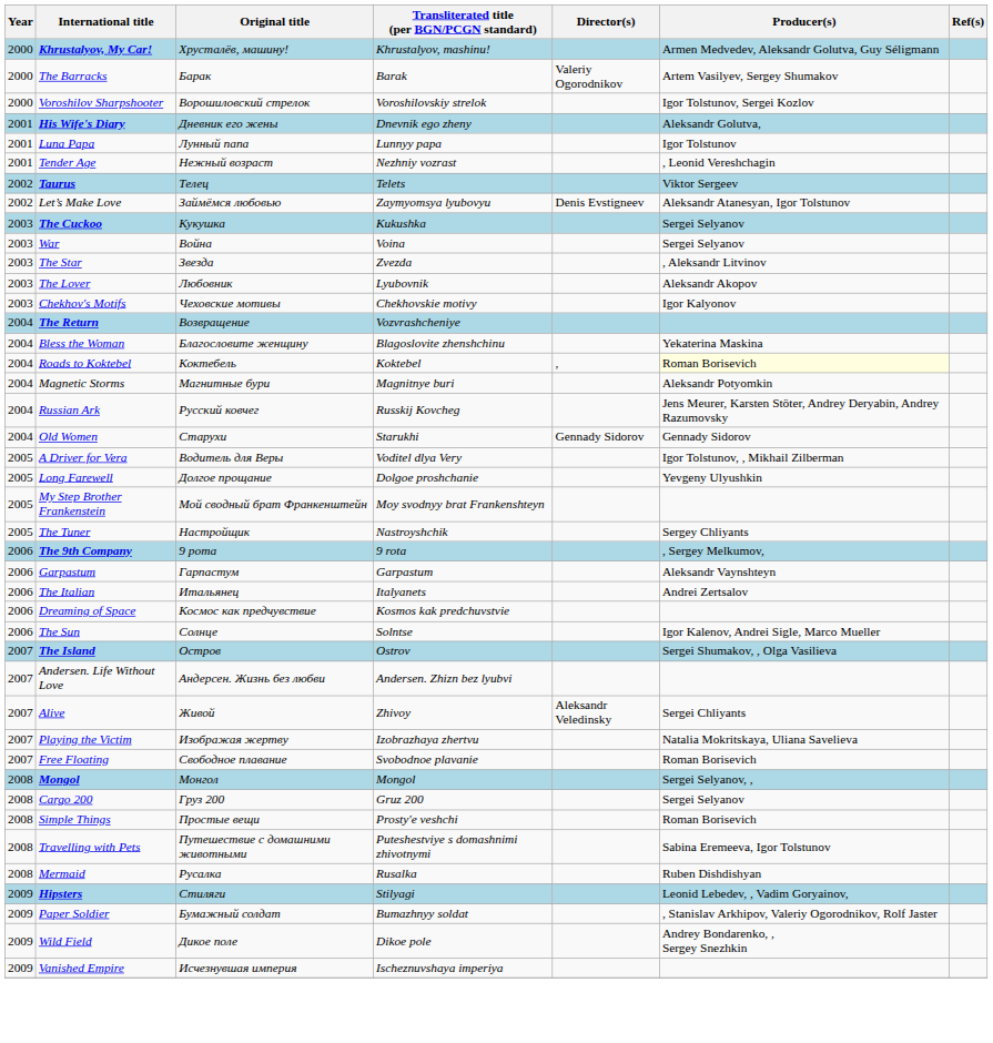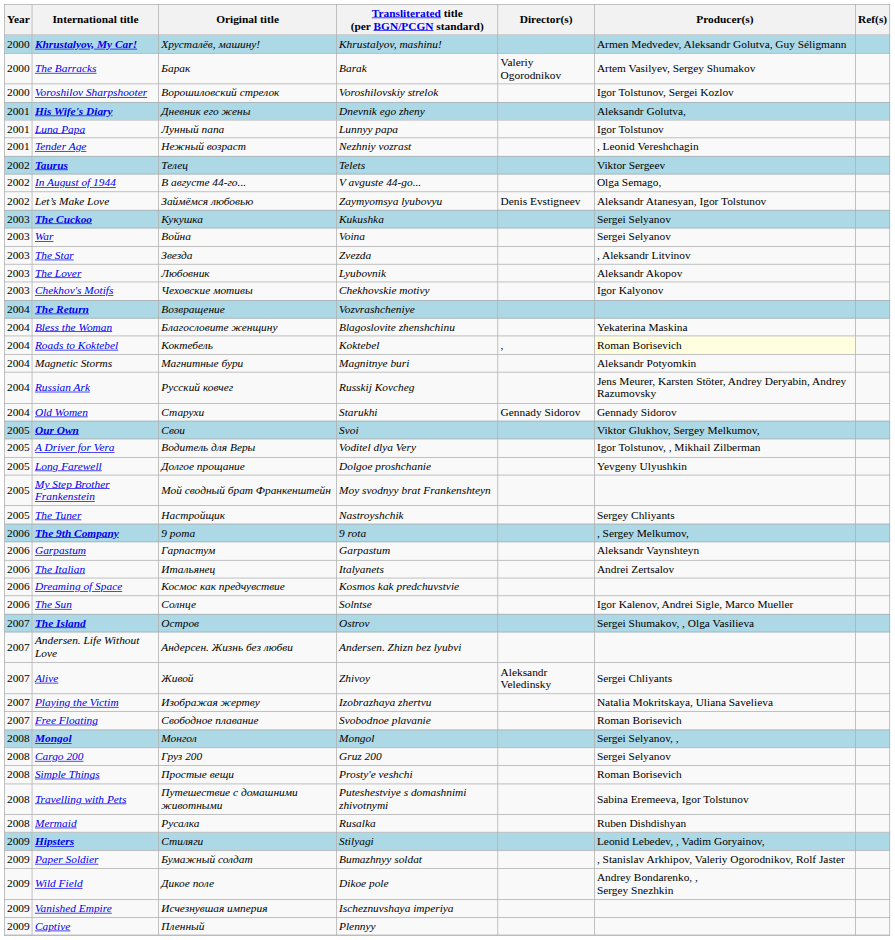+ row: 2002 | In August of 1944 | В августе 44-го... | V avguste 44-go... | Olga Semago,
+ row: 2005 | Our Own | Свои | Svoi | Viktor Glukhov, Sergey Melkumov,
+ row: 2009 | Captive | Пленный | Plennyy
